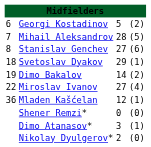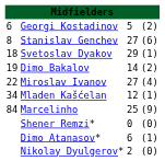- row: 7 | Mihail Aleksandrov | 28 | (5)
Mladen Kašćelan | column 1: 36 -> 34
+ row: 84 | Marcelinho | 25 | (9)
Dimo Atanasov* | column 3: 3 -> 6
